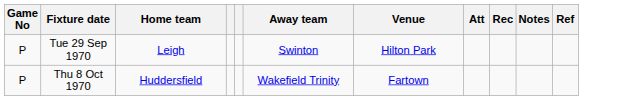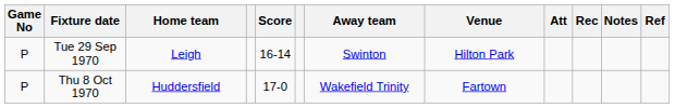+ column: Score | 16-14 | 17-0
